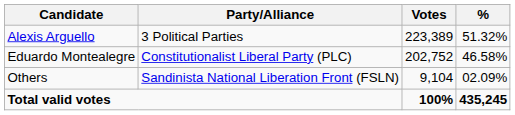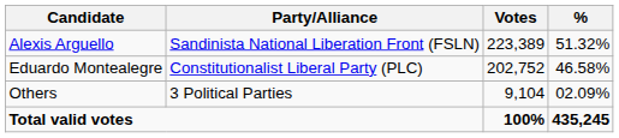Alexis Arguello | Party/Alliance: 3 Political Parties -> Sandinista National Liberation Front (FSLN)
Others | Party/Alliance: Sandinista National Liberation Front (FSLN) -> 3 Political Parties
